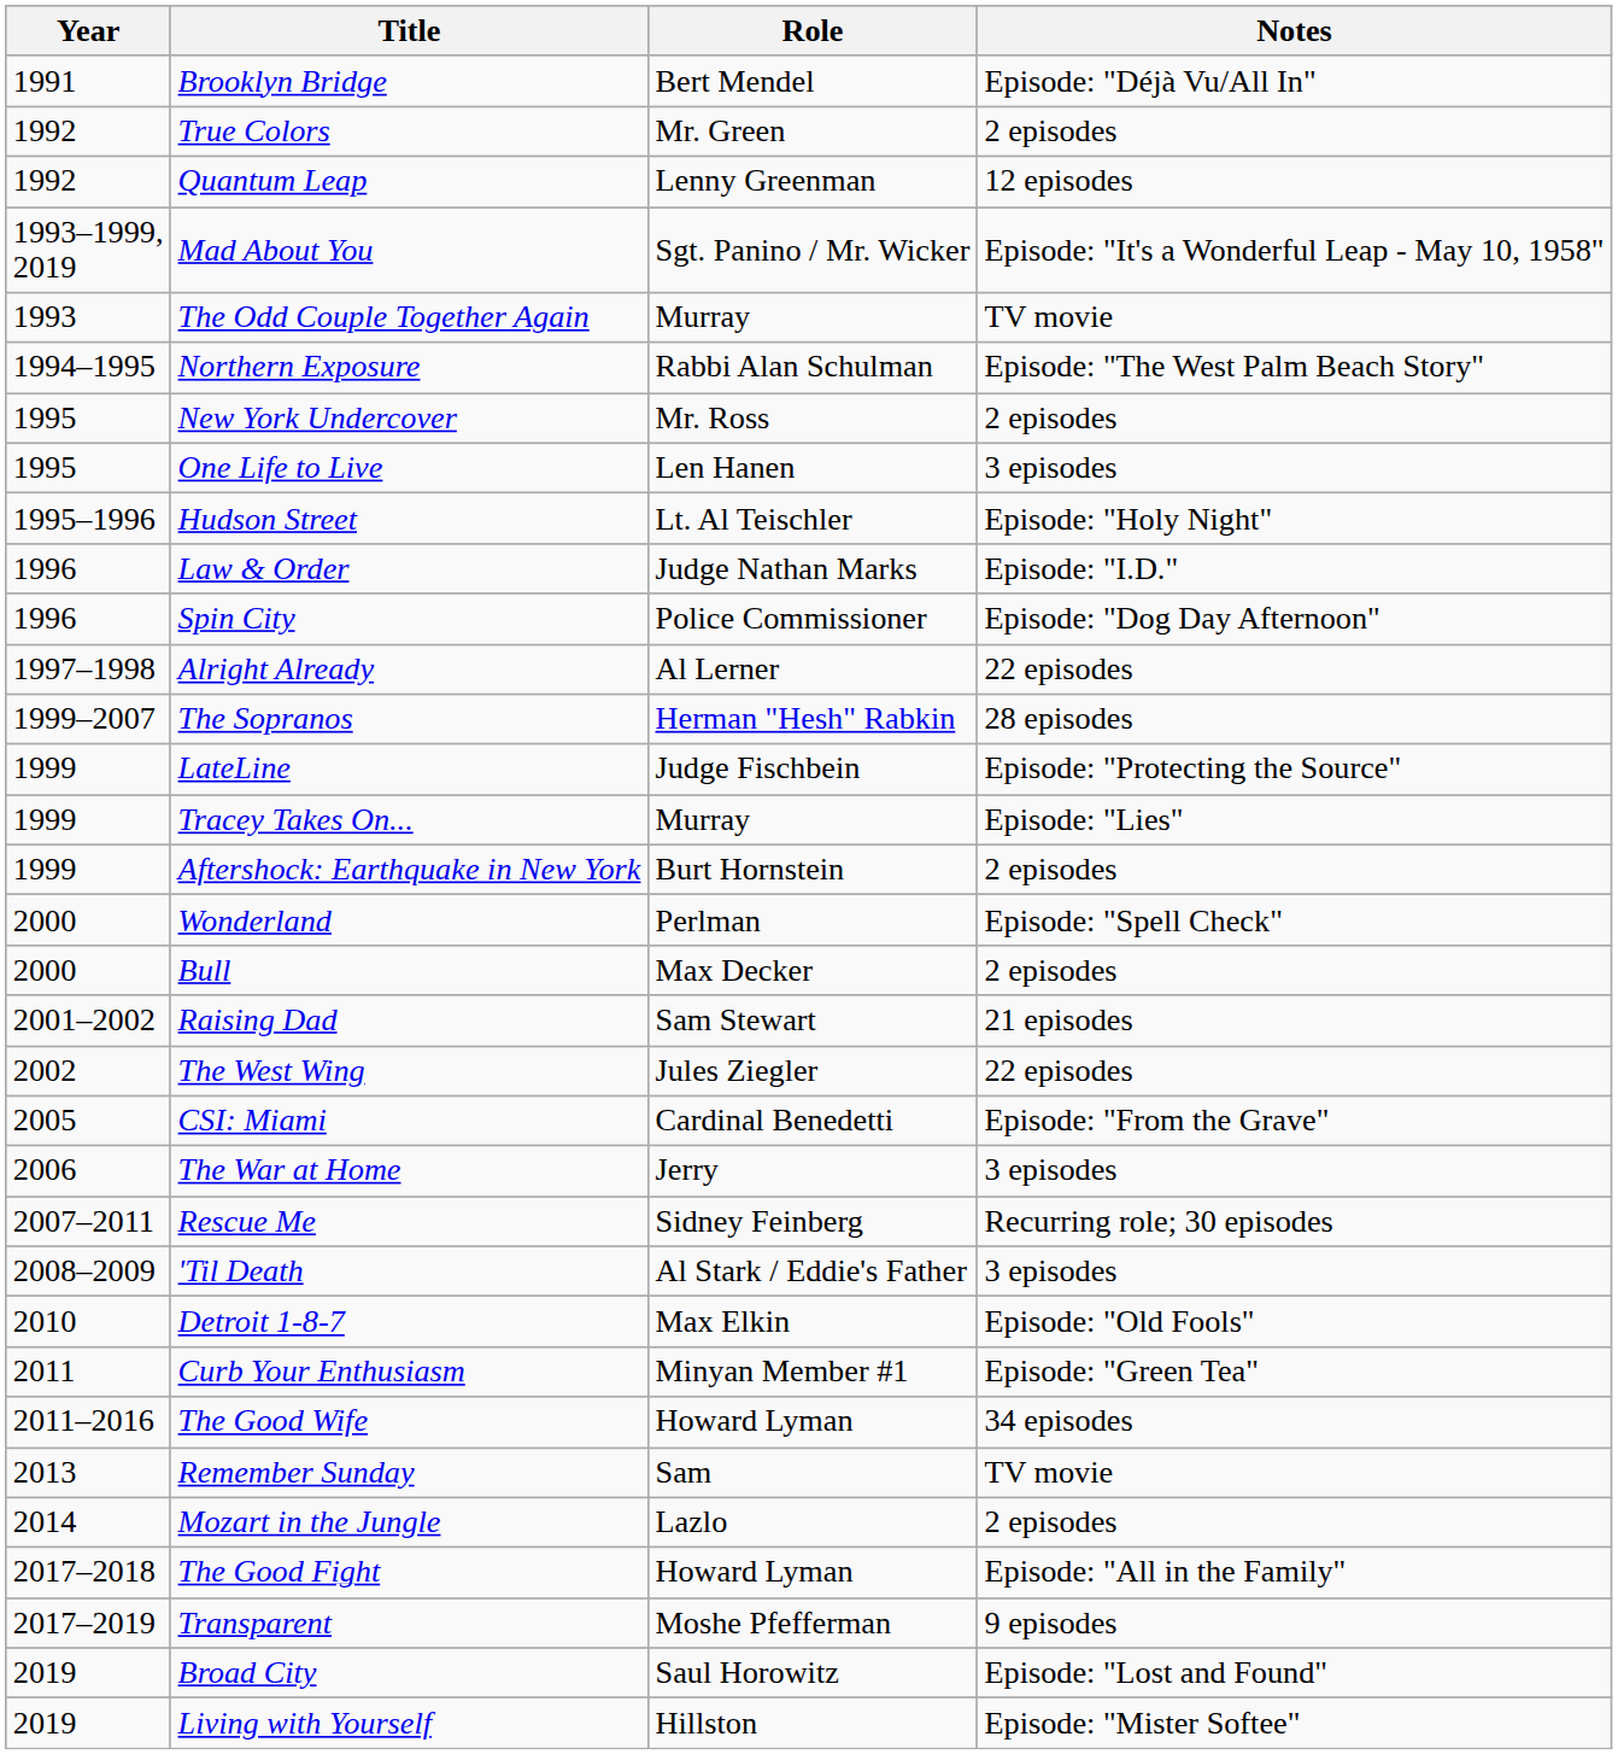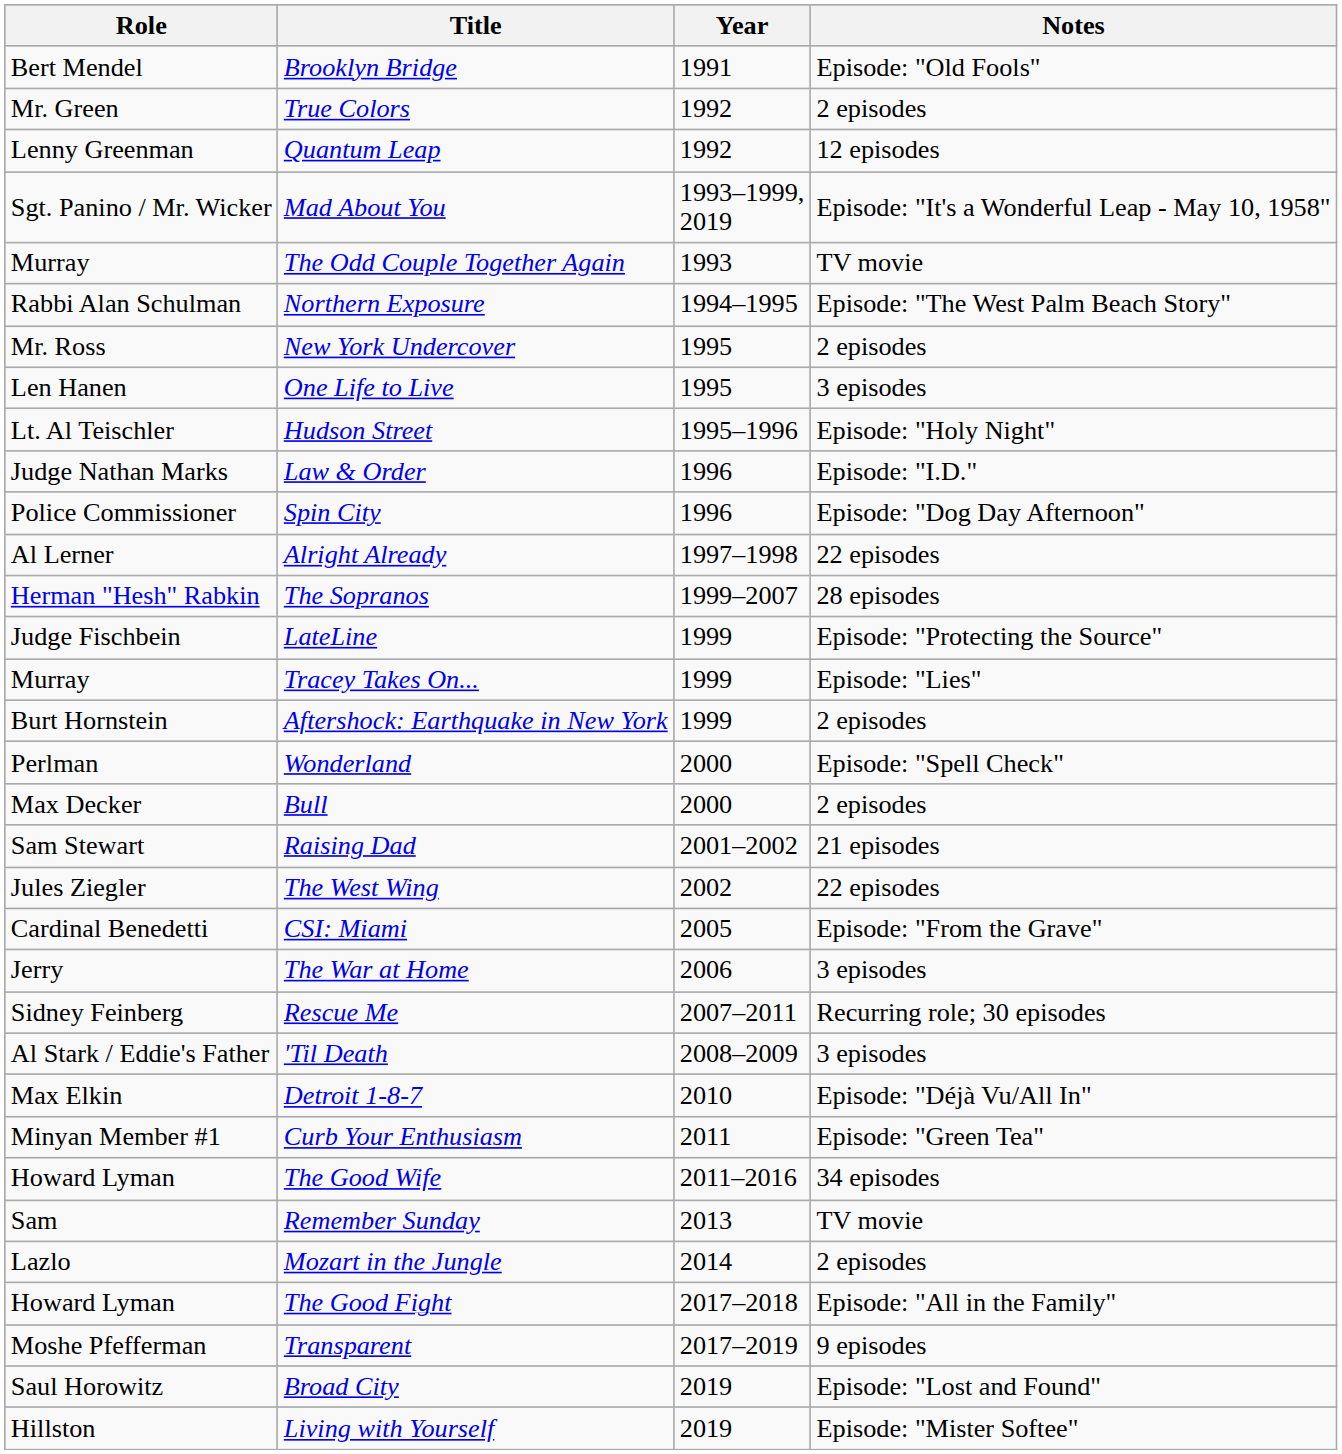columns swapped: Year <-> Role
Brooklyn Bridge | Notes: Episode: "Déjà Vu/All In" -> Episode: "Old Fools"
Detroit 1-8-7 | Notes: Episode: "Old Fools" -> Episode: "Déjà Vu/All In"
